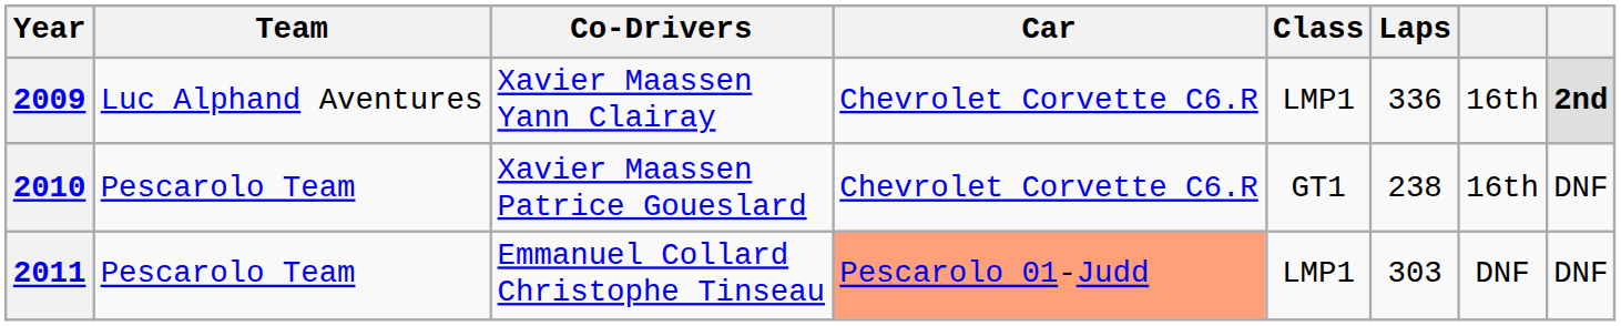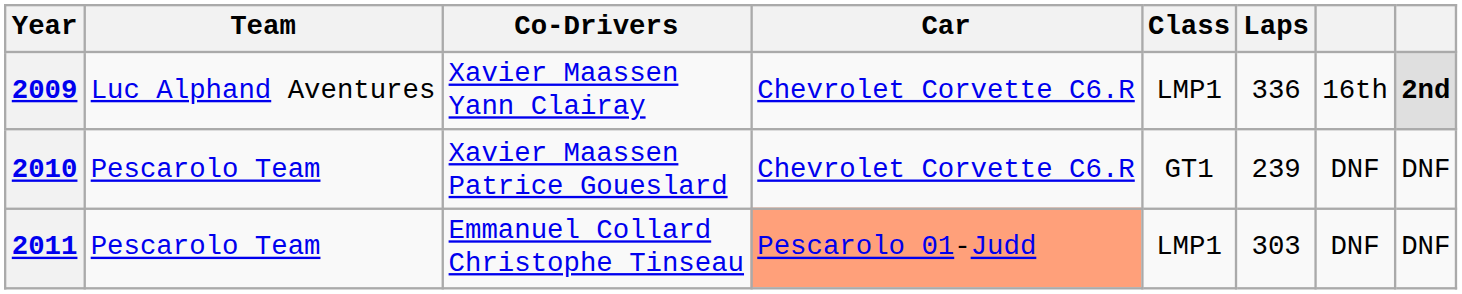2010 | Laps: 238 -> 239
2010 | column 7: 16th -> DNF
